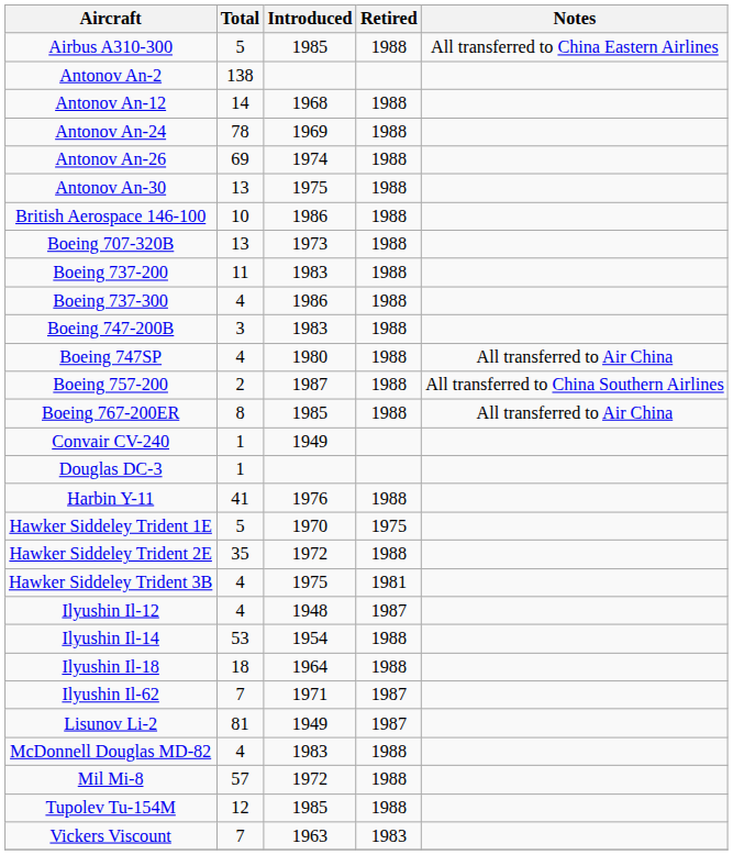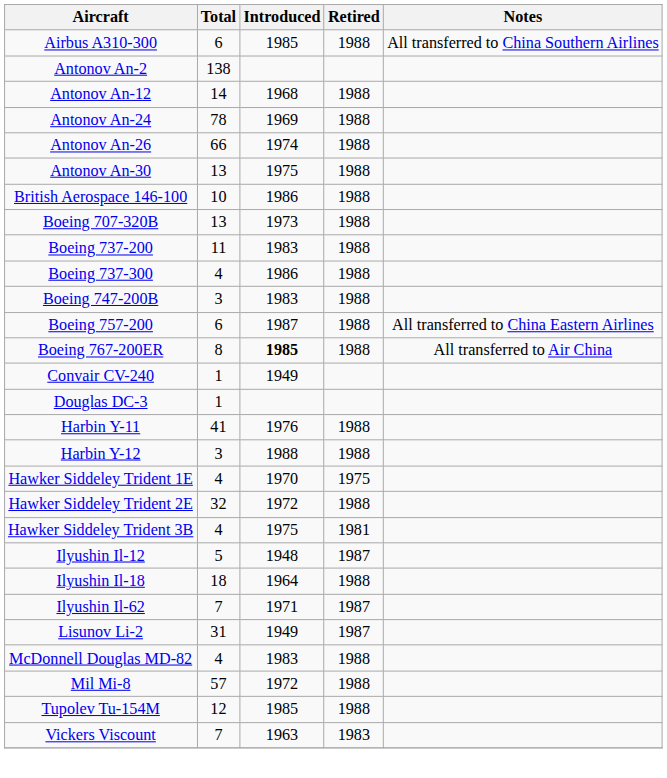Airbus A310-300 | Total: 5 -> 6
Airbus A310-300 | Notes: All transferred to China Eastern Airlines -> All transferred to China Southern Airlines
Antonov An-26 | Total: 69 -> 66
- row: Boeing 747SP | 4 | 1980 | 1988 | All transferred to Air China
Boeing 757-200 | Total: 2 -> 6
Boeing 757-200 | Notes: All transferred to China Southern Airlines -> All transferred to China Eastern Airlines
Boeing 767-200ER | Introduced: normal -> bold
+ row: Harbin Y-12 | 3 | 1988 | 1988
Hawker Siddeley Trident 1E | Total: 5 -> 4
Hawker Siddeley Trident 2E | Total: 35 -> 32
Ilyushin Il-12 | Total: 4 -> 5
- row: Ilyushin Il-14 | 53 | 1954 | 1988
Lisunov Li-2 | Total: 81 -> 31
